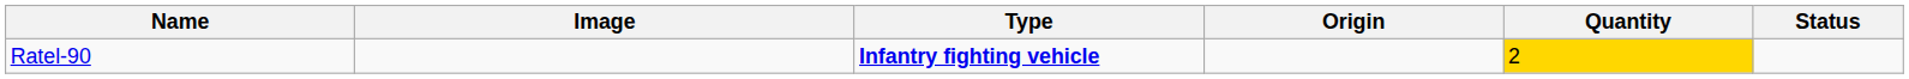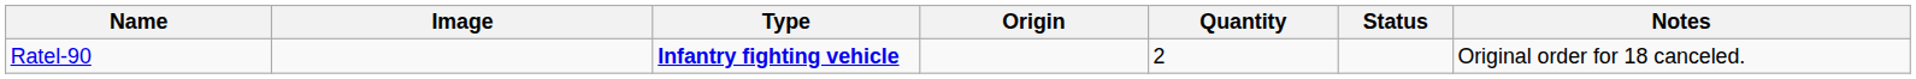+ column: Notes | Original order for 18 canceled.
Ratel-90 | Quantity: gold background -> no background
